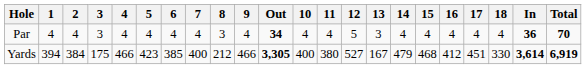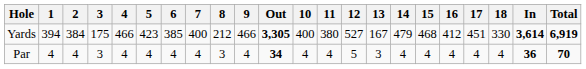rows swapped: Yards <-> Par
